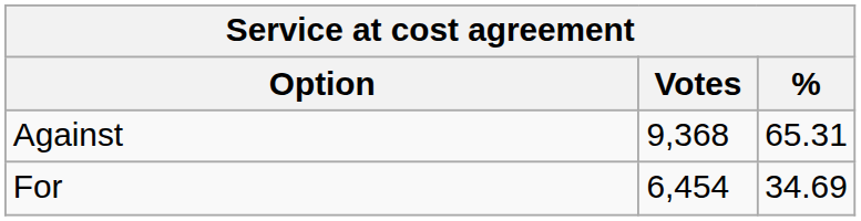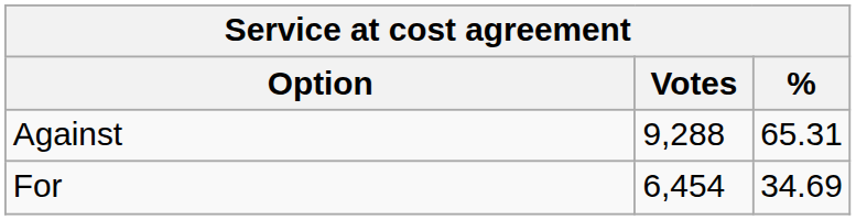Against | Votes: 9,368 -> 9,288
